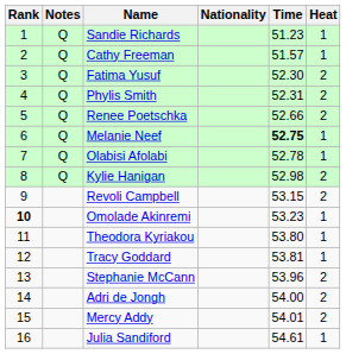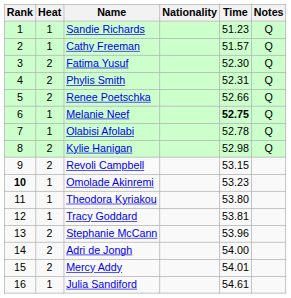columns swapped: Heat <-> Notes
